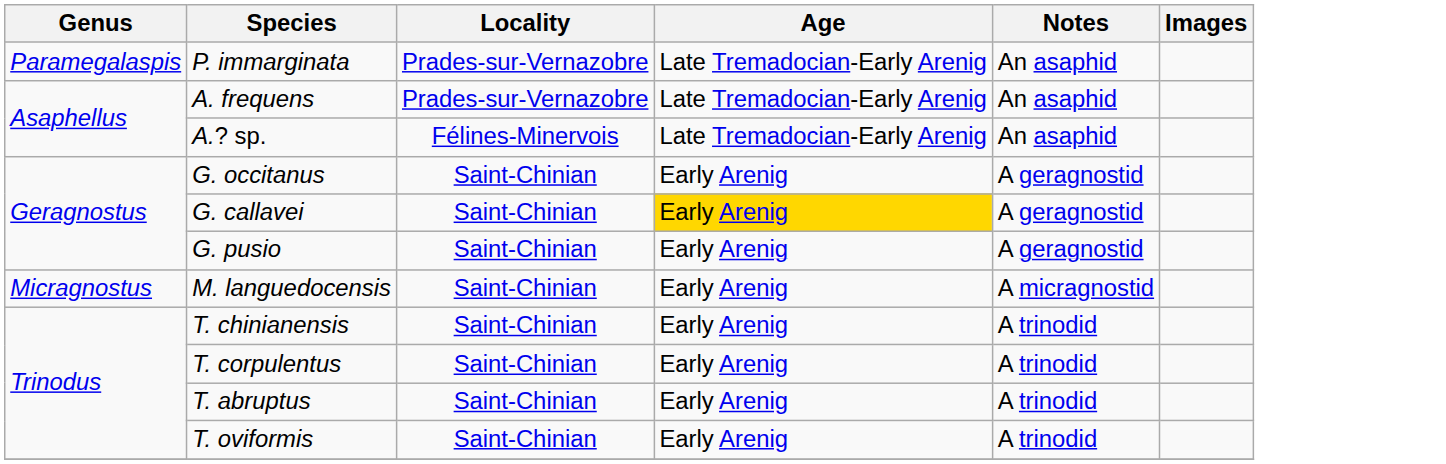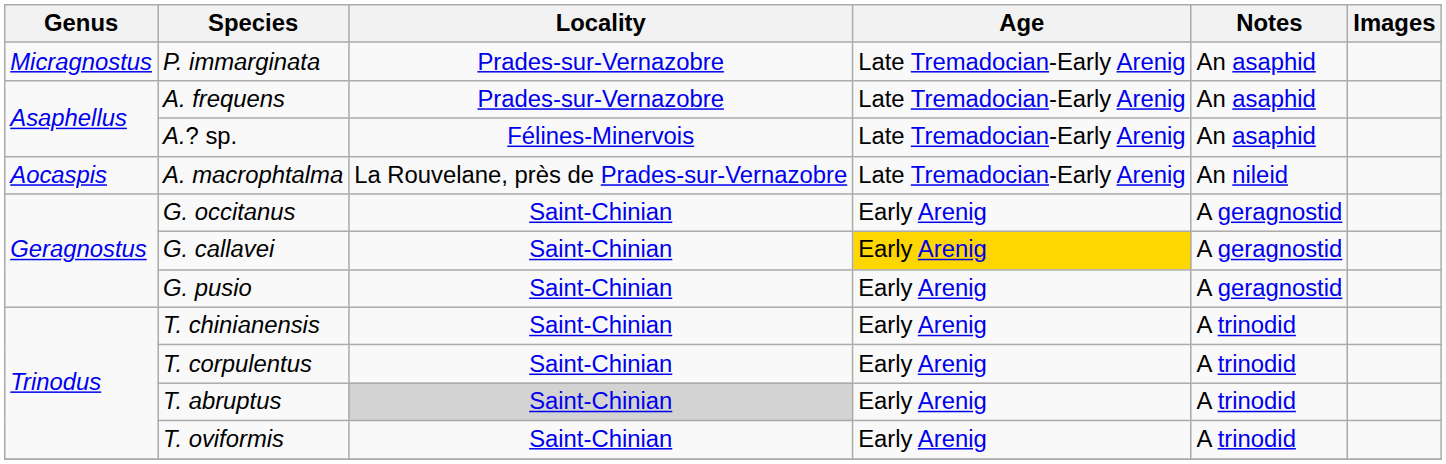P. immarginata | Genus: Paramegalaspis -> Micragnostus
+ row: Aocaspis | A. macrophtalma | La Rouvelane, près de Prades-sur-Vernazobre | Late Tremadocian-Early Arenig | An nileid
- row: Micragnostus | M. languedocensis | Saint-Chinian | Early Arenig | A micragnostid
T. abruptus | Locality: no background -> lightgrey background
